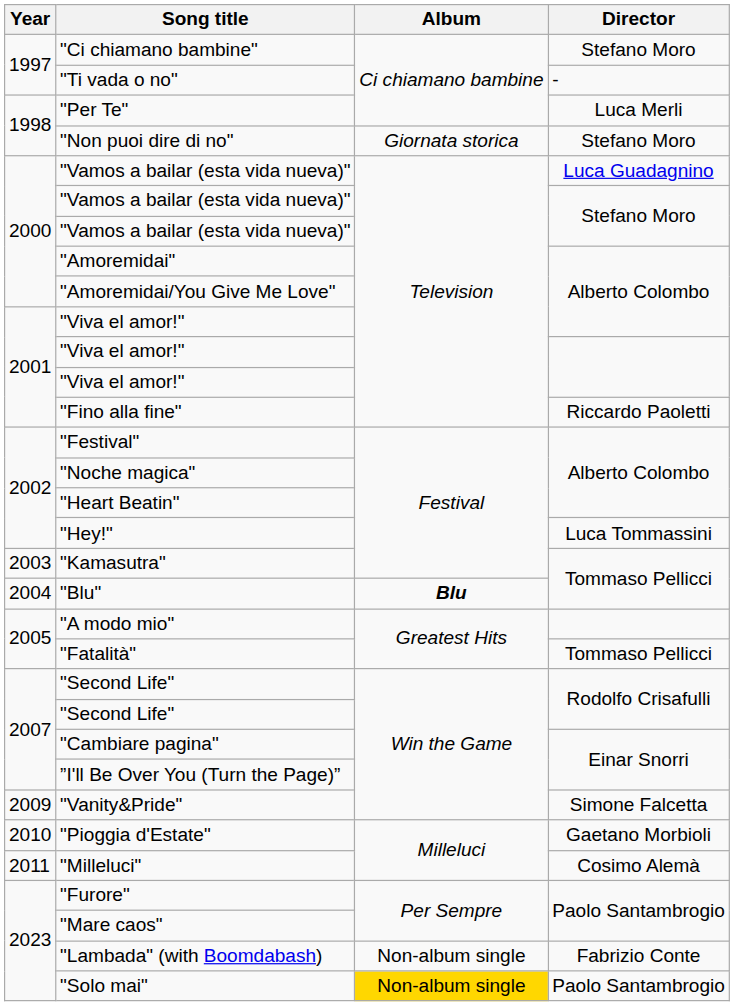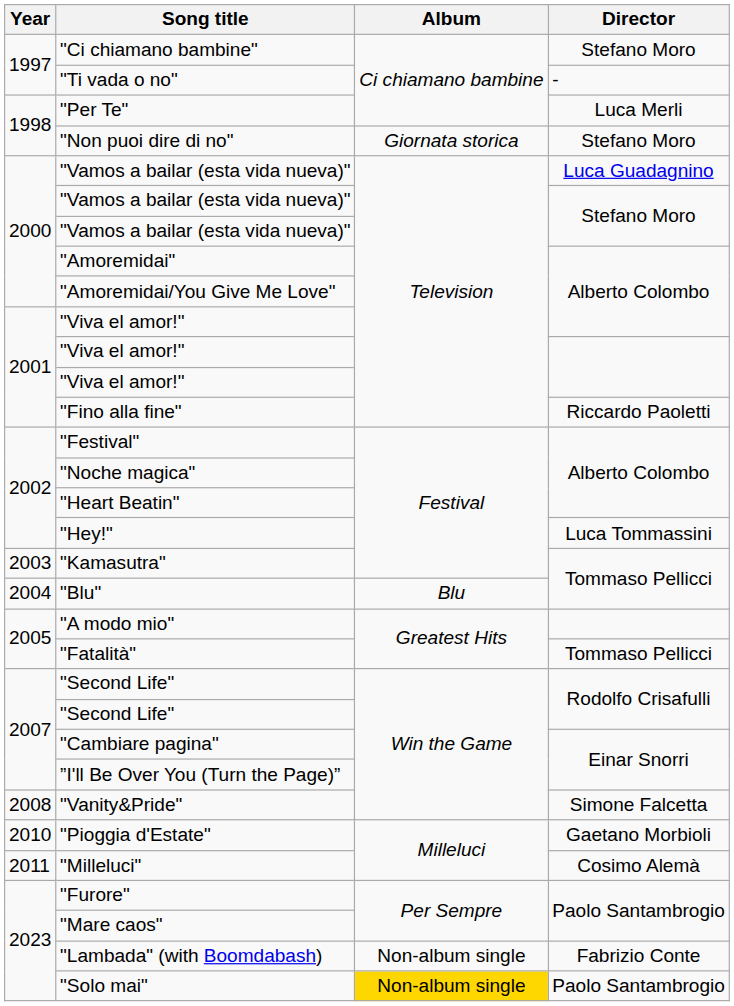"Blu" | Album: bold -> normal
"Vanity&Pride" | Year: 2009 -> 2008
